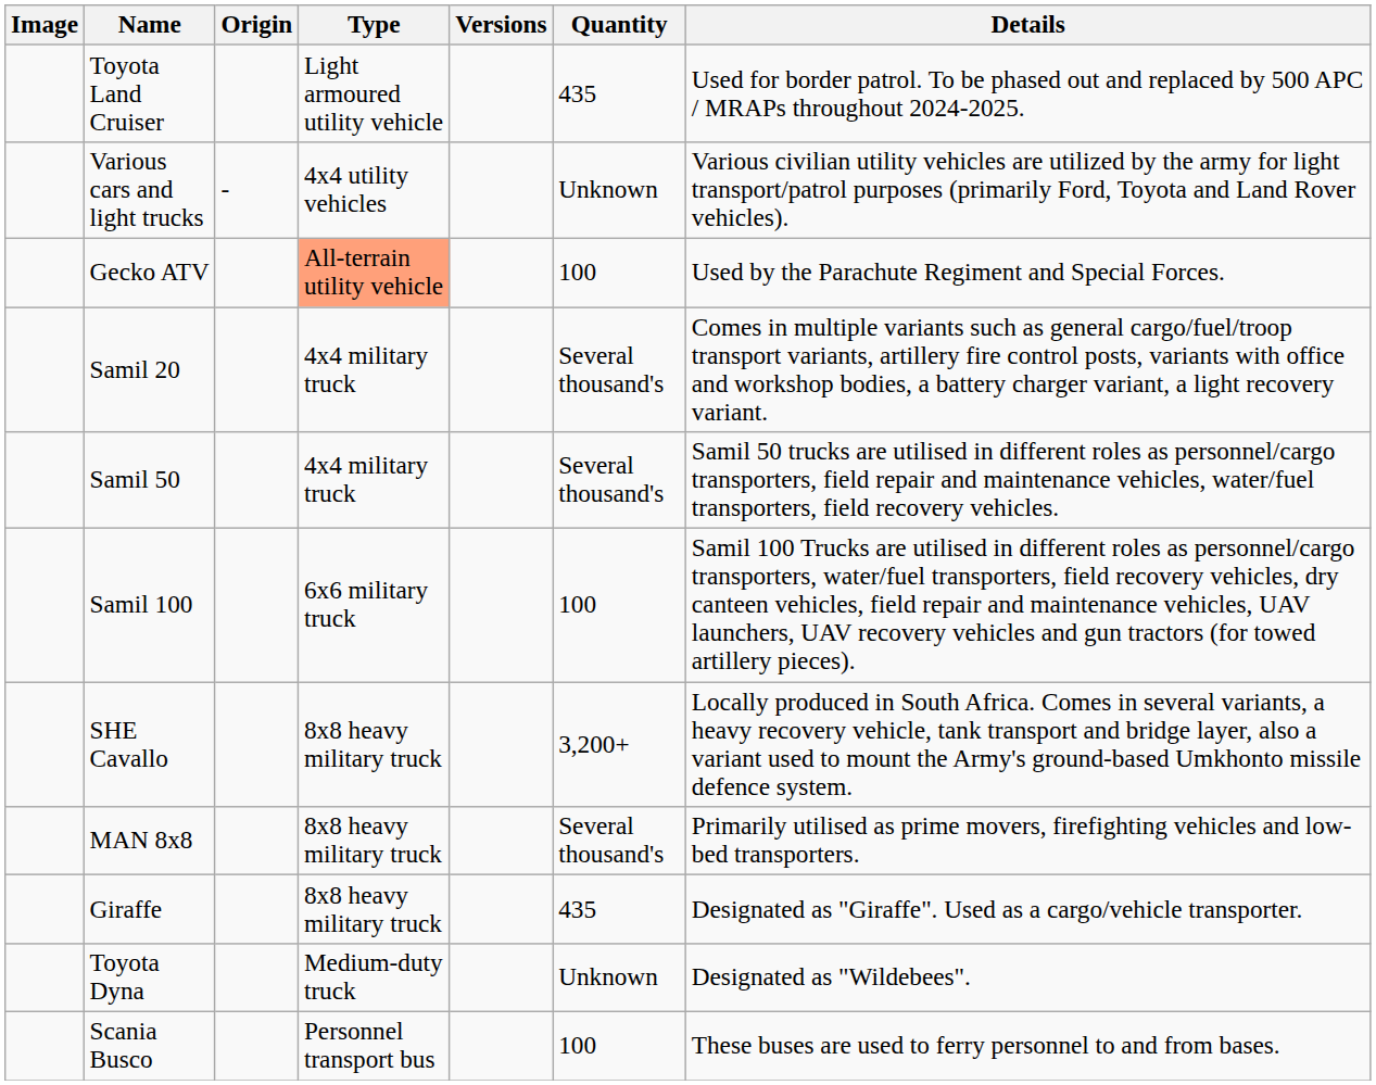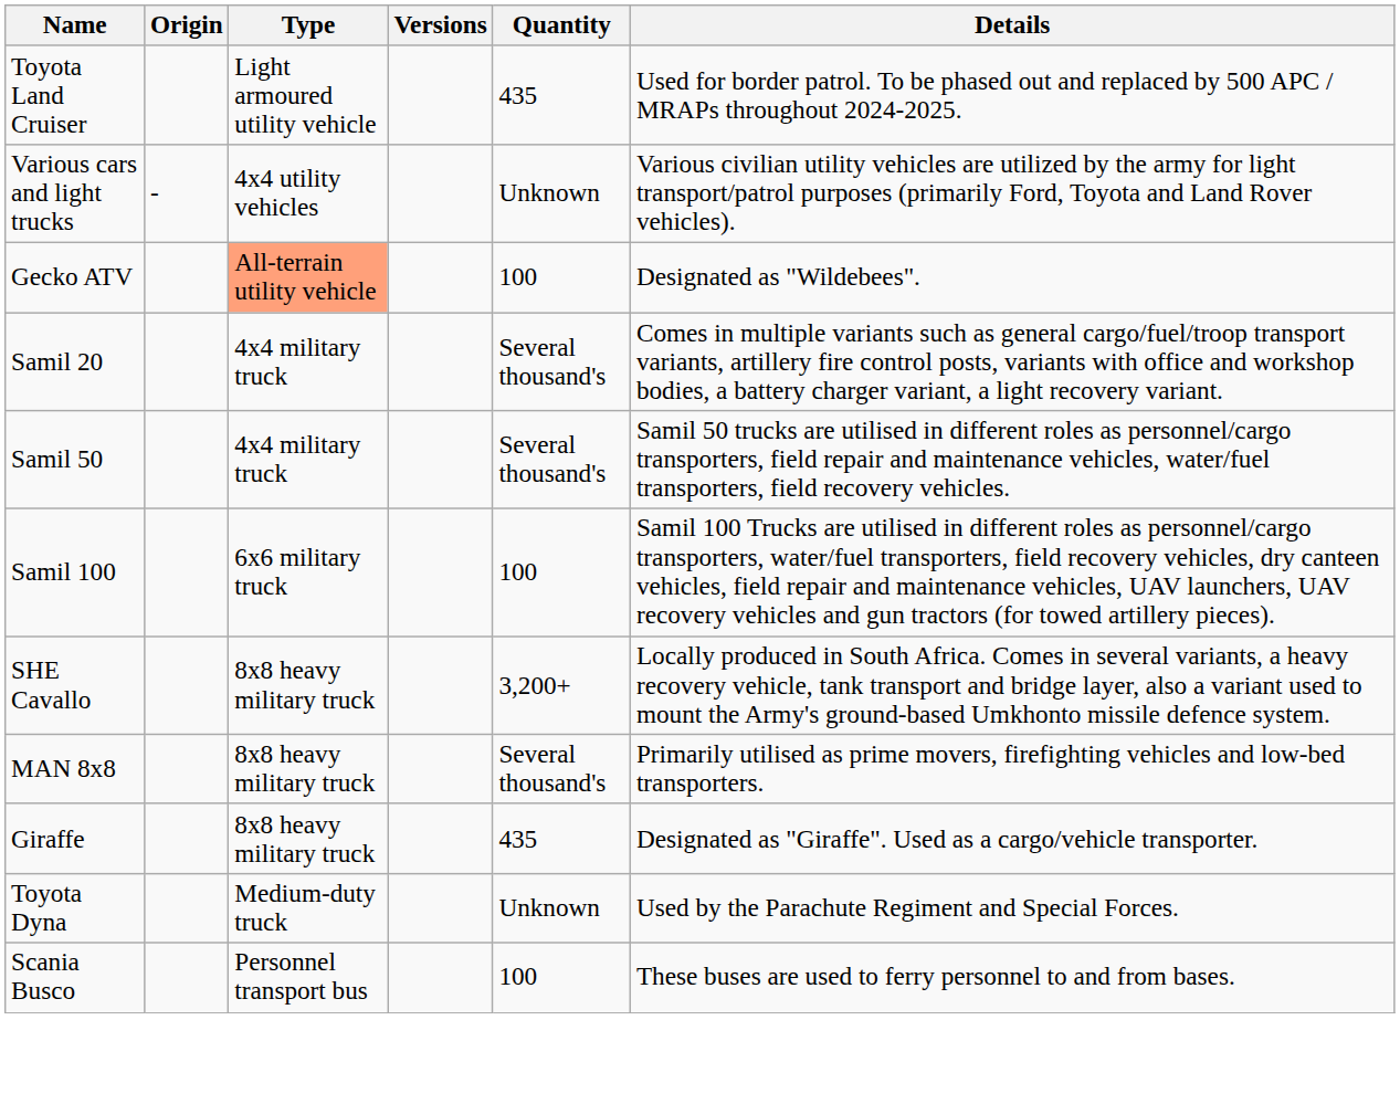- column: Image
Gecko ATV | Details: Used by the Parachute Regiment and Special Forces. -> Designated as "Wildebees".
Toyota Dyna | Details: Designated as "Wildebees". -> Used by the Parachute Regiment and Special Forces.
